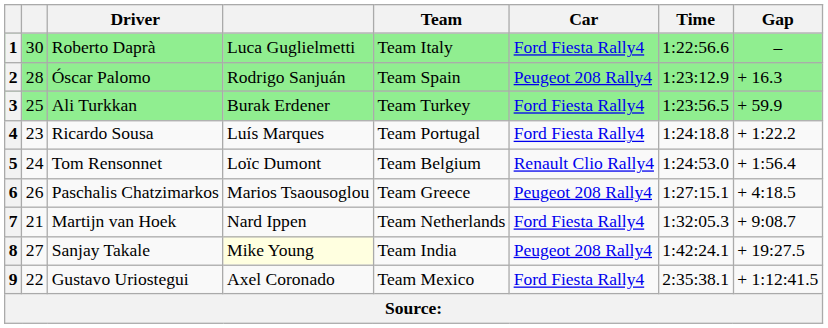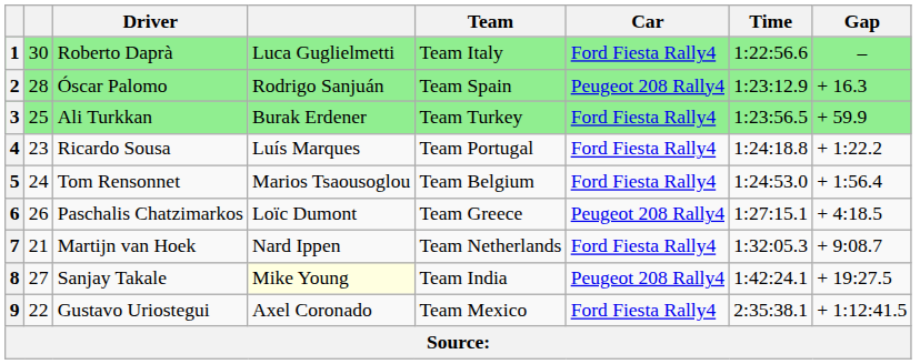5 | column 4: Loïc Dumont -> Marios Tsaousoglou
5 | Car: Renault Clio Rally4 -> Ford Fiesta Rally4
6 | column 4: Marios Tsaousoglou -> Loïc Dumont
